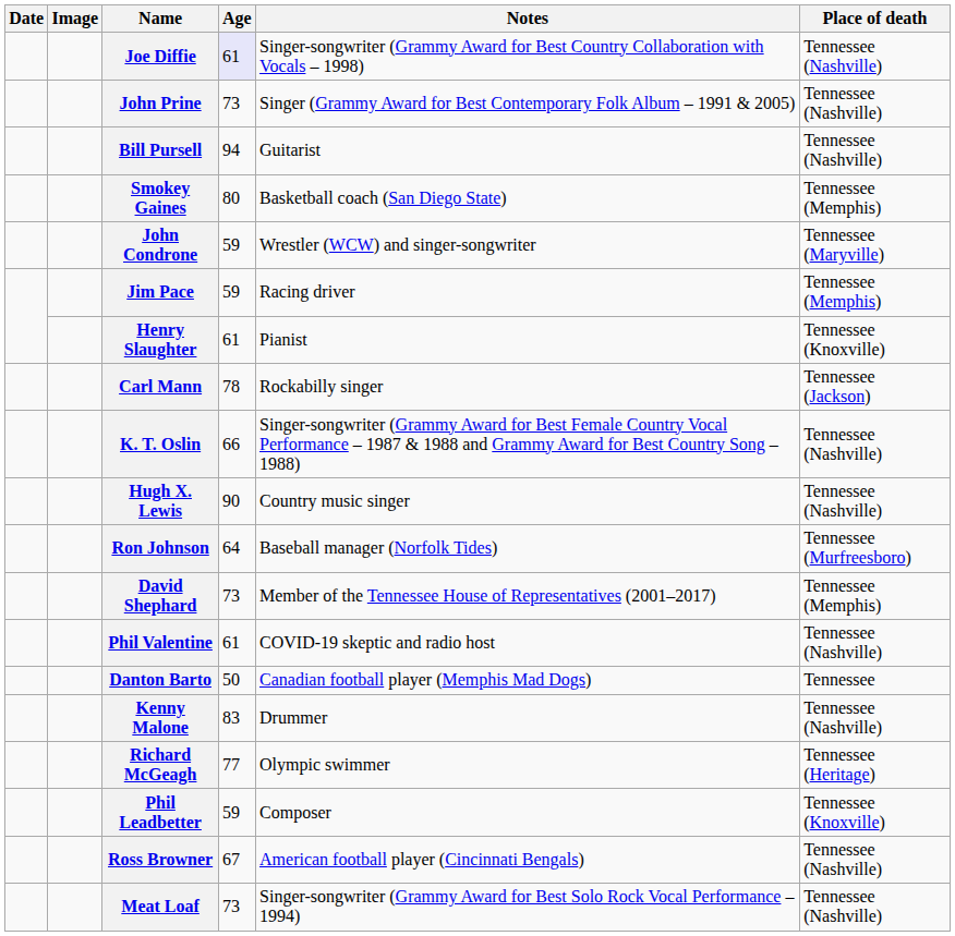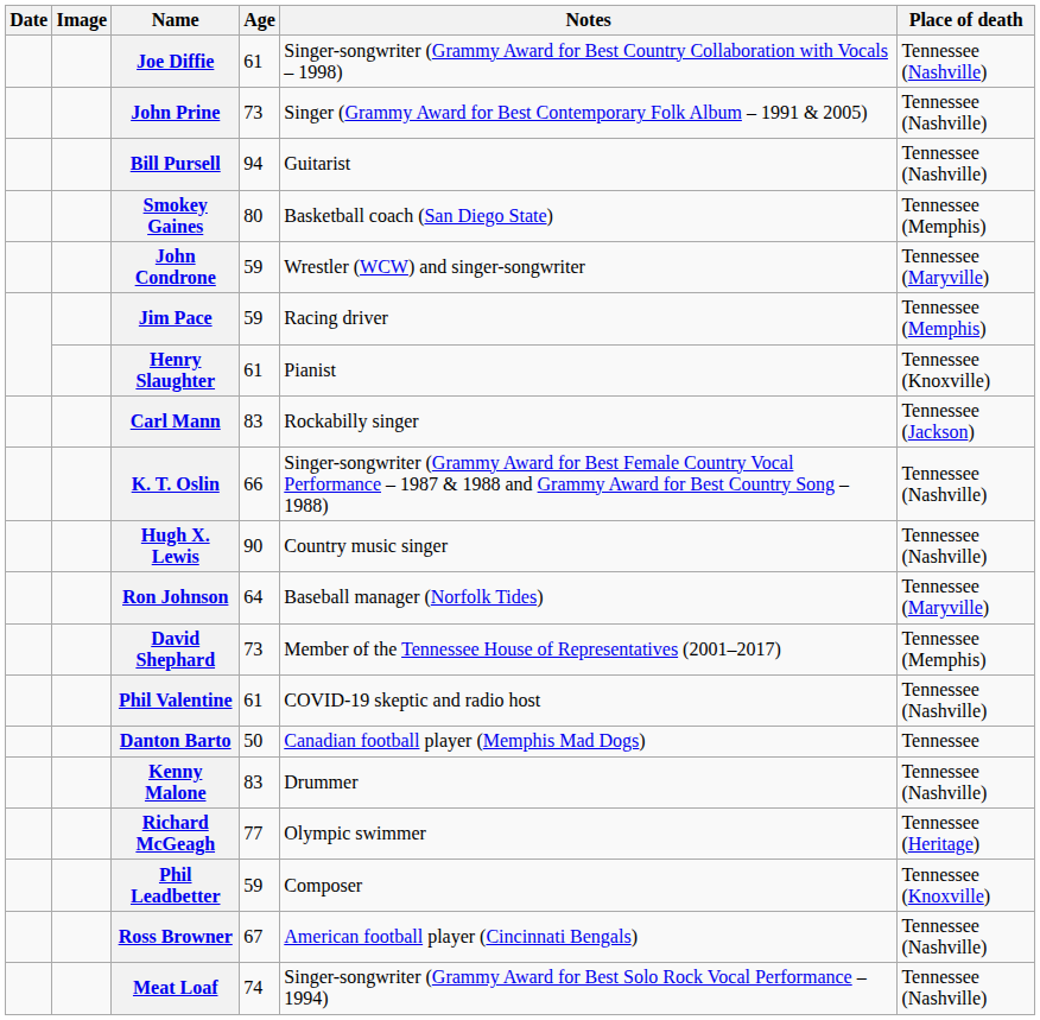Joe Diffie | Age: lavender background -> no background
Carl Mann | Age: 78 -> 83
Ron Johnson | Place of death: Tennessee (Murfreesboro) -> Tennessee (Maryville)
Meat Loaf | Age: 73 -> 74
